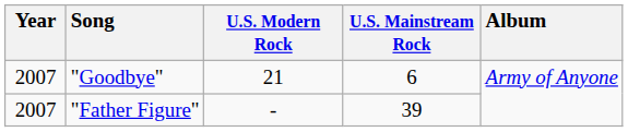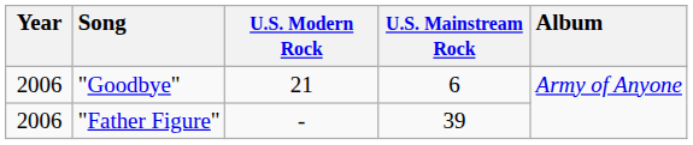"Goodbye" | Year: 2007 -> 2006
"Father Figure" | Year: 2007 -> 2006
